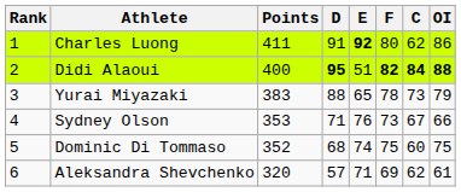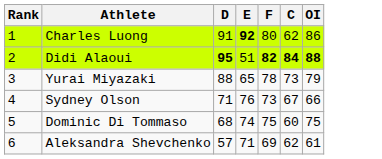- column: Points | 411 | 400 | 383 | 353 | 352 | 320
